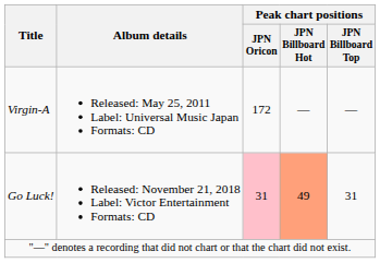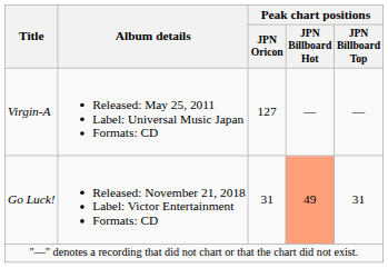Virgin-A | Peak chart positions / JPNOricon: 172 -> 127
Go Luck! | Peak chart positions / JPNOricon: pink background -> no background
